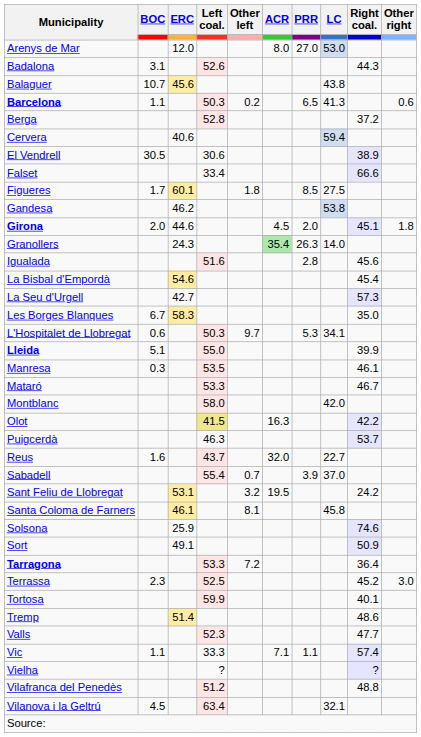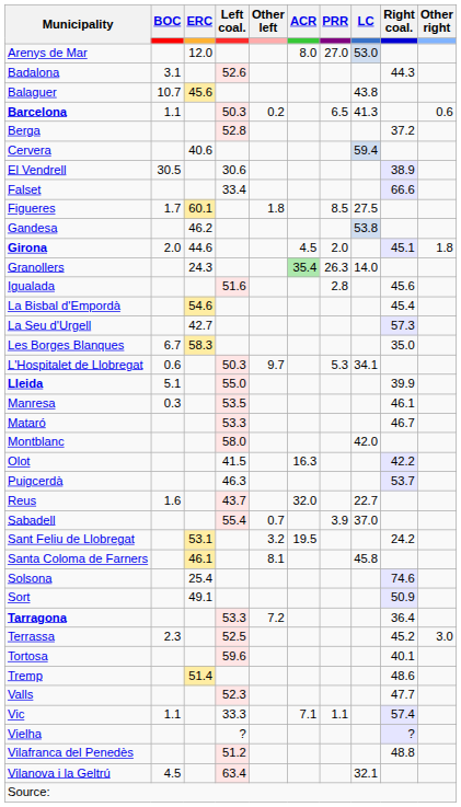Olot | Left coal.: khaki background -> no background
Solsona | ERC: 25.9 -> 25.4
Tortosa | Left coal.: 59.9 -> 59.6
